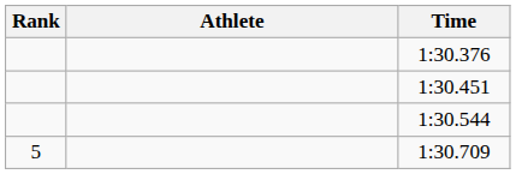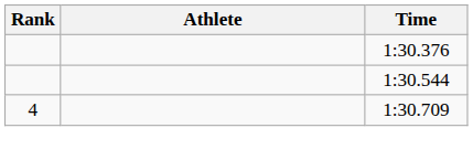- row: 1:30.451
1:30.709 | Rank: 5 -> 4
